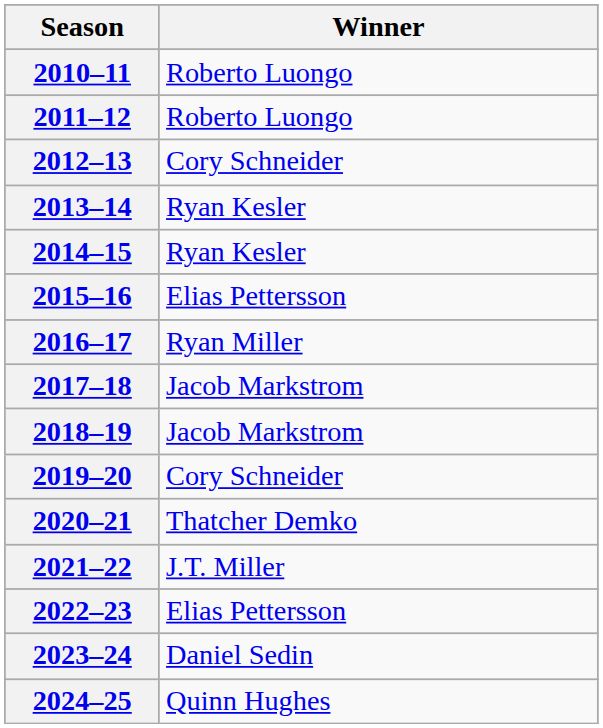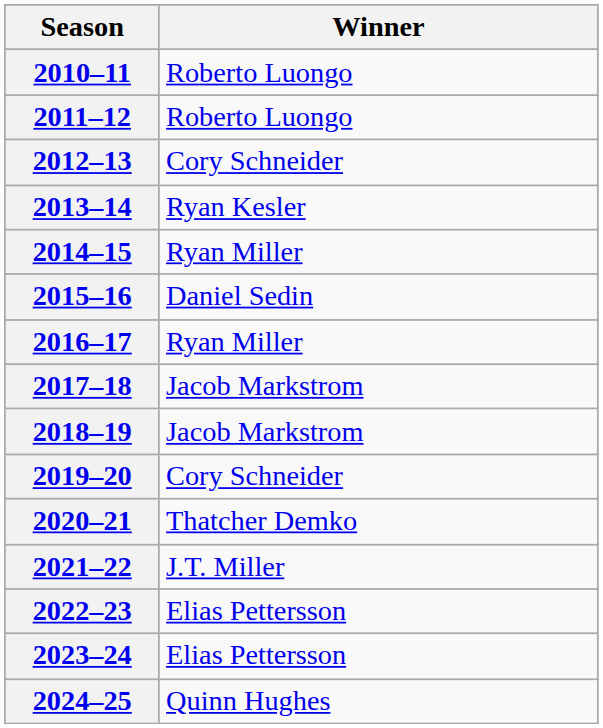2014–15 | Winner: Ryan Kesler -> Ryan Miller
2015–16 | Winner: Elias Pettersson -> Daniel Sedin
2023–24 | Winner: Daniel Sedin -> Elias Pettersson
